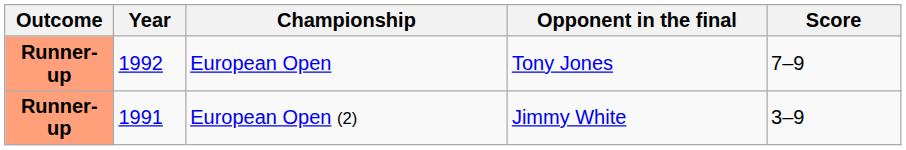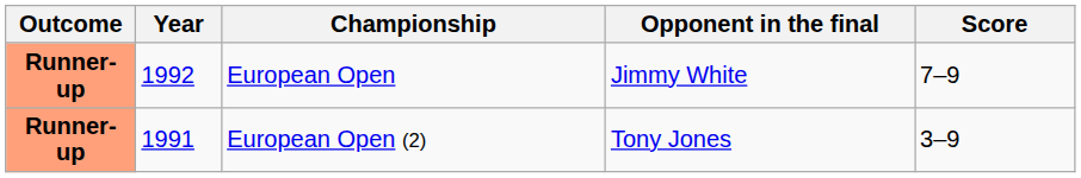European Open | Opponent in the final: Tony Jones -> Jimmy White
European Open (2) | Opponent in the final: Jimmy White -> Tony Jones
